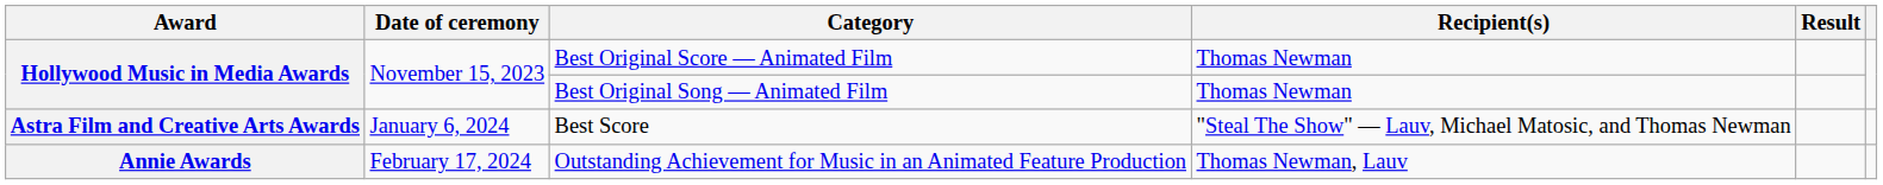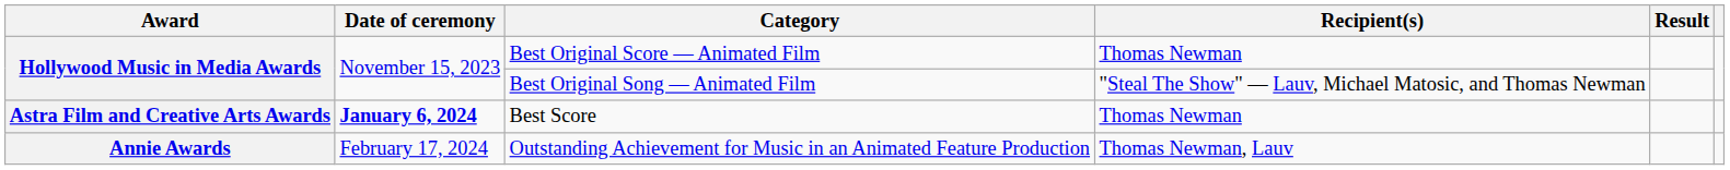Best Original Song — Animated Film | Recipient(s): Thomas Newman -> "Steal The Show" — Lauv, Michael Matosic, and Thomas Newman
Best Score | Date of ceremony: normal -> bold
Best Score | Recipient(s): "Steal The Show" — Lauv, Michael Matosic, and Thomas Newman -> Thomas Newman
